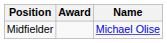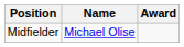columns swapped: Name <-> Award
